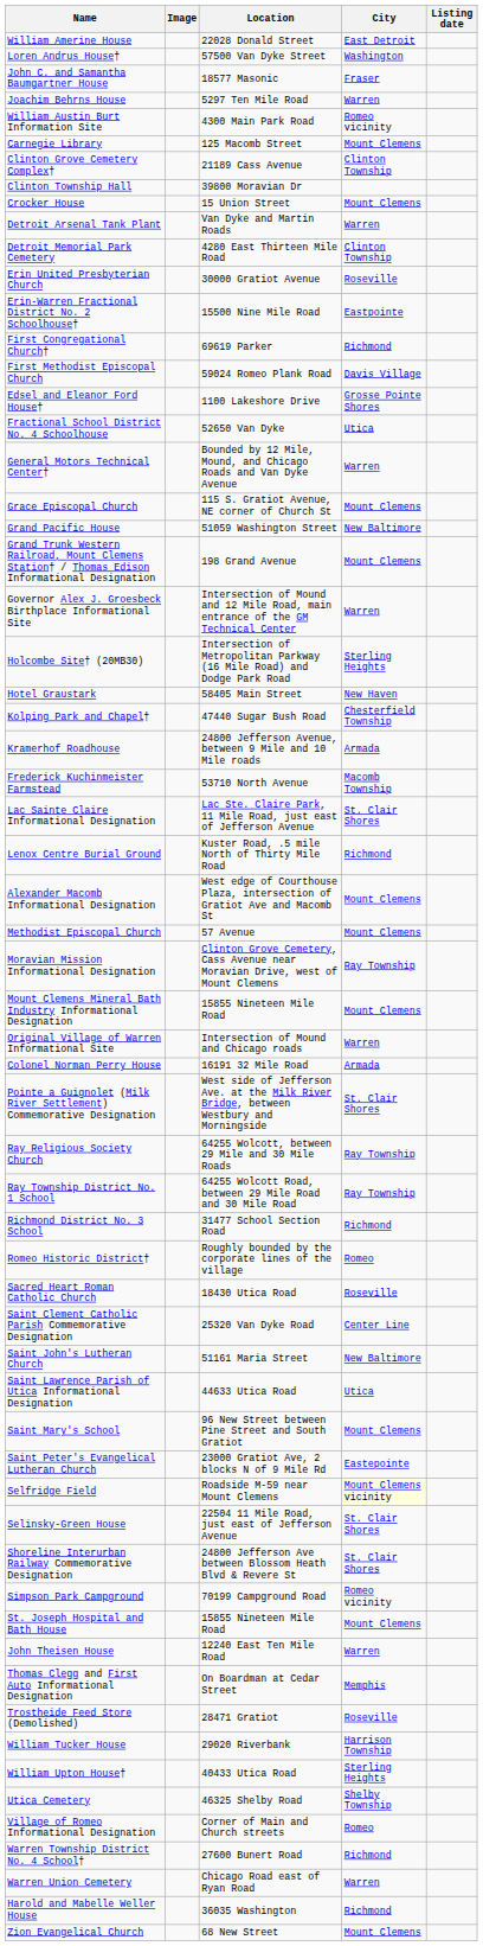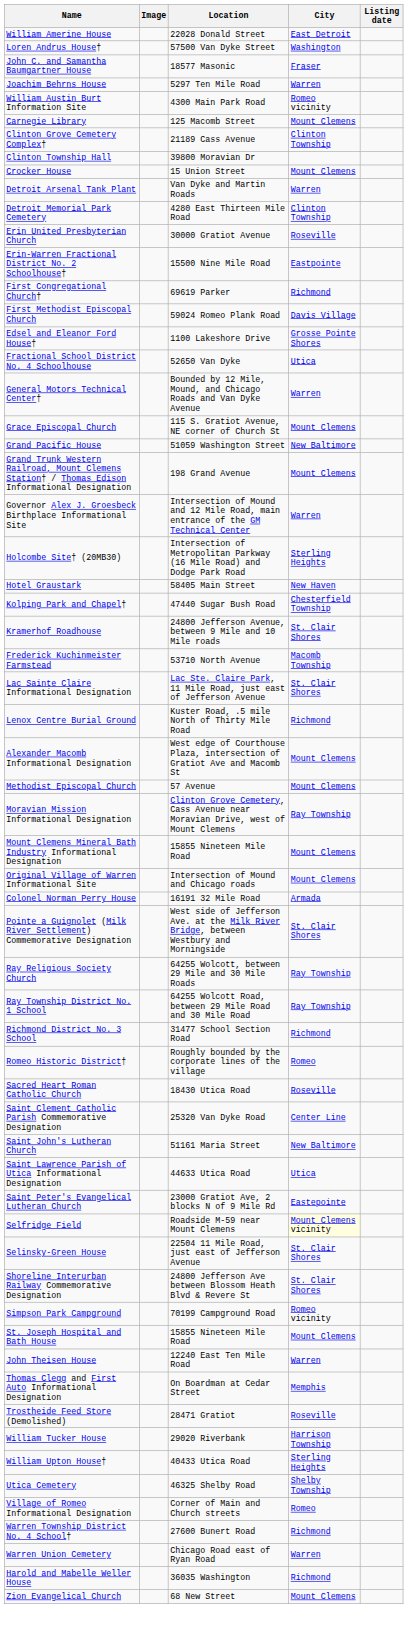Kramerhof Roadhouse | City: Armada -> St. Clair Shores
Original Village of Warren Informational Site | City: Warren -> Mount Clemens
- row: Saint Mary's School | 96 New Street between Pine Street and South Gratiot | Mount Clemens
